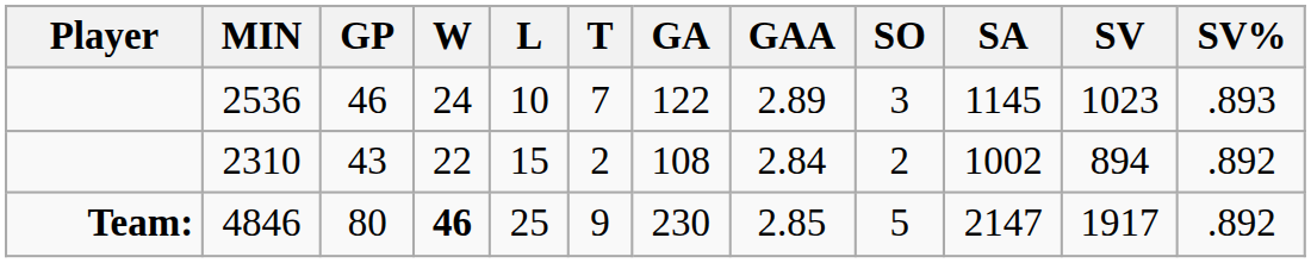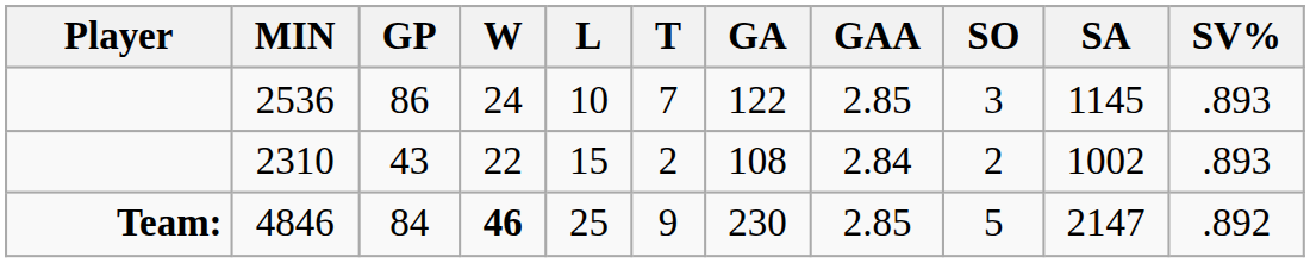- column: SV | 1023 | 894 | 1917
2536 | GP: 46 -> 86
2536 | GAA: 2.89 -> 2.85
2310 | SV%: .892 -> .893
4846 | GP: 80 -> 84
